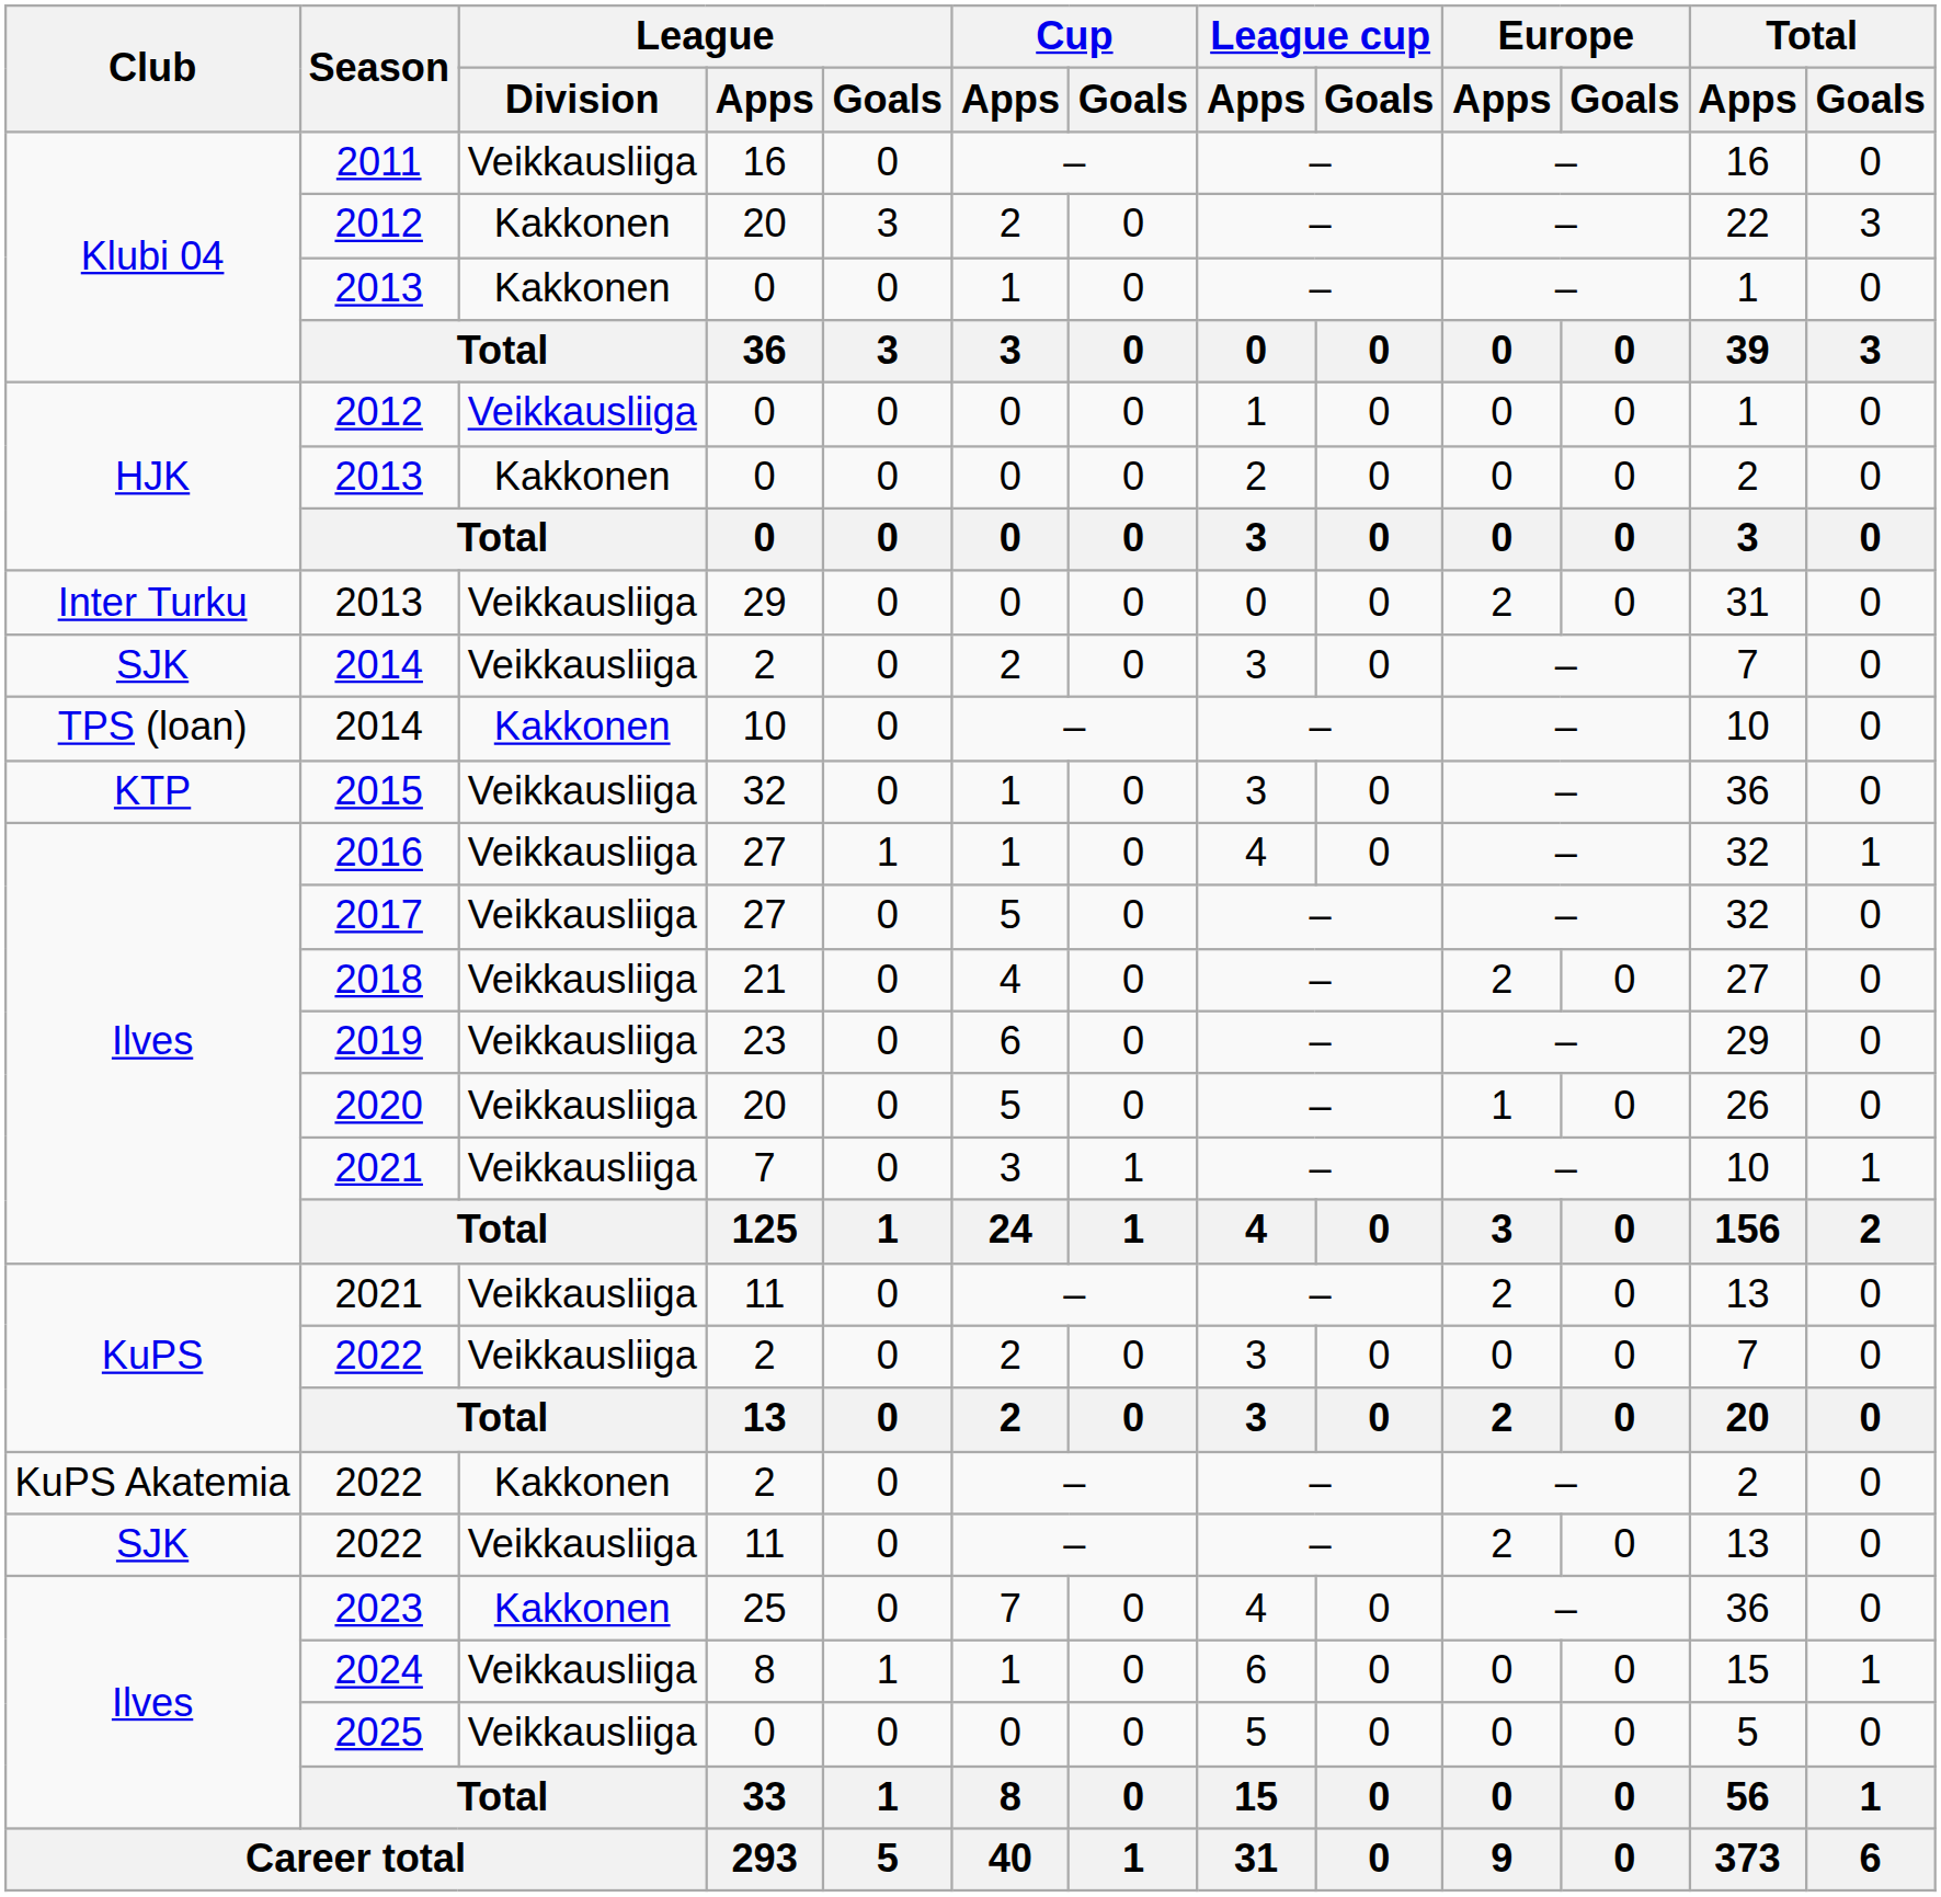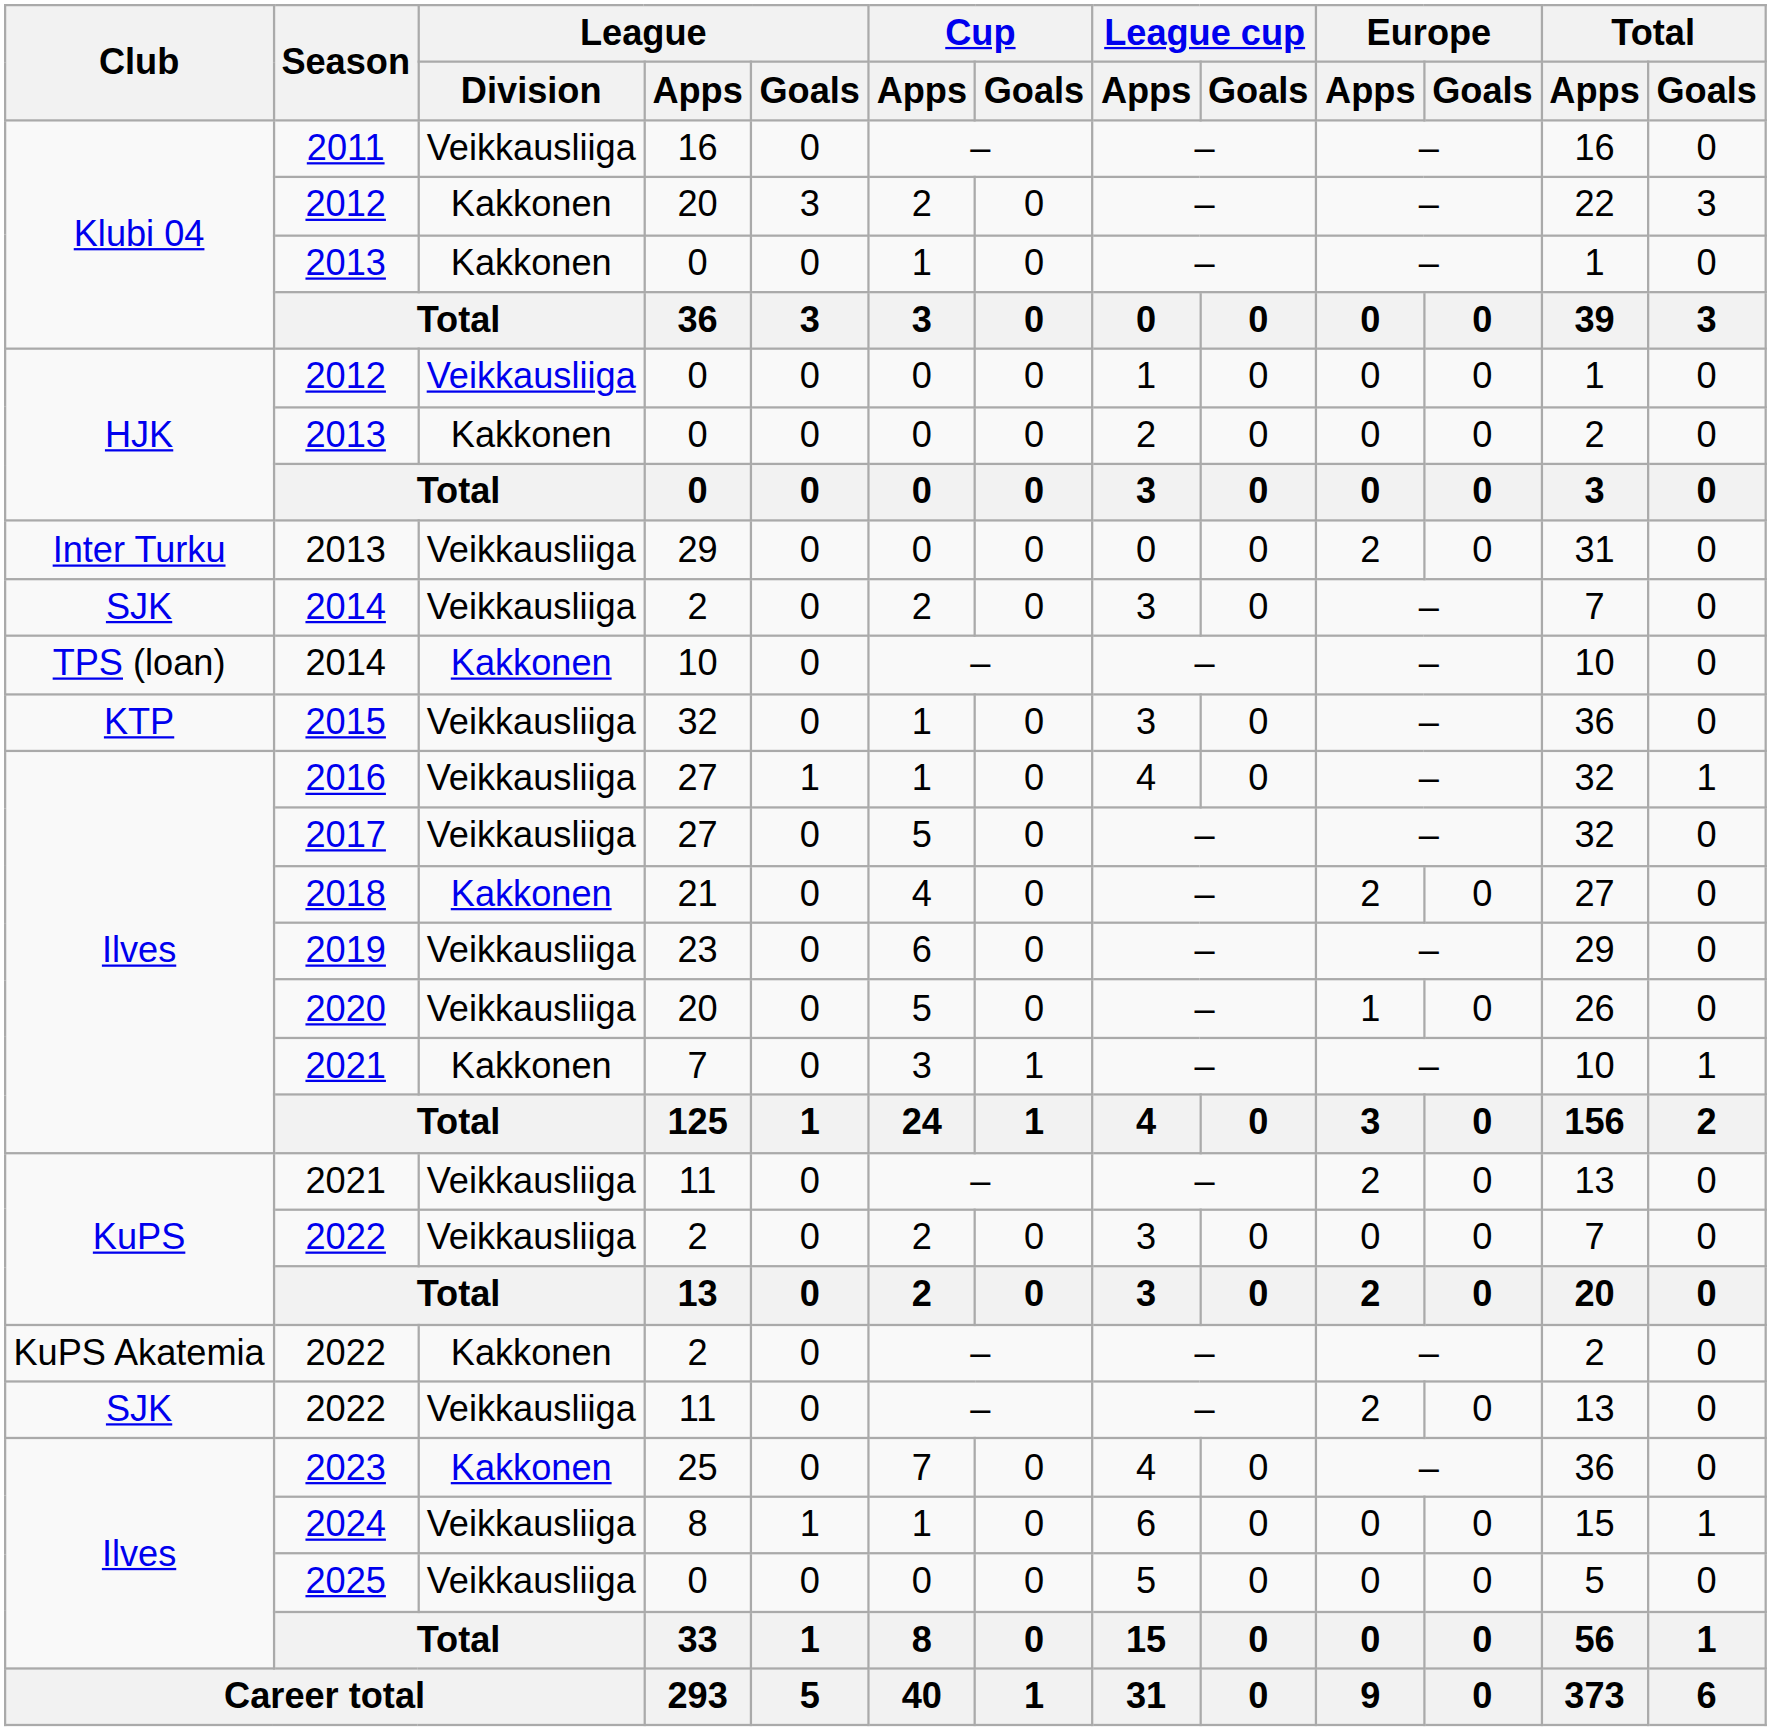2018 | League / Division: Veikkausliiga -> Kakkonen
Ilves / 2021 | League / Division: Veikkausliiga -> Kakkonen
